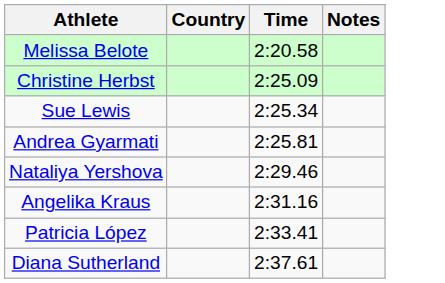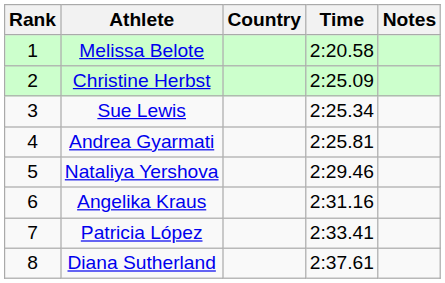+ column: Rank | 1 | 2 | 3 | 4 | 5 | 6 | 7 | 8
